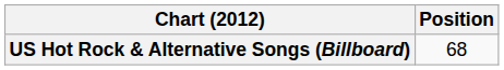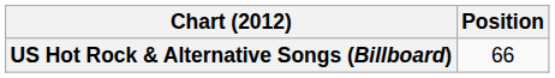US Hot Rock & Alternative Songs (Billboard) | Position: 68 -> 66
